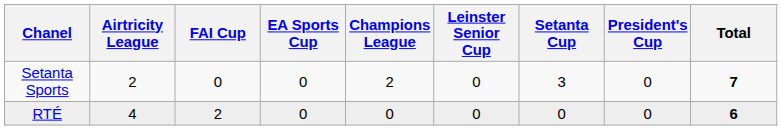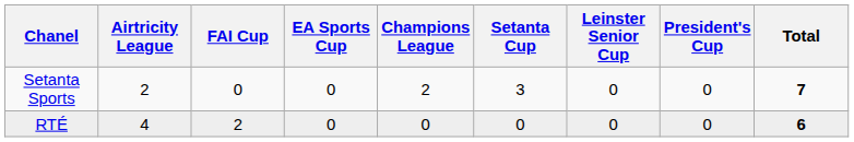columns swapped: Setanta Cup <-> Leinster Senior Cup
